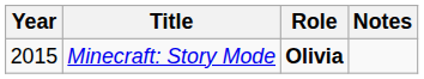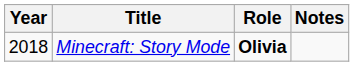Minecraft: Story Mode | Year: 2015 -> 2018
